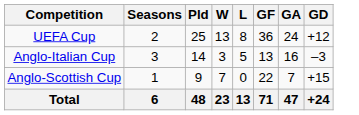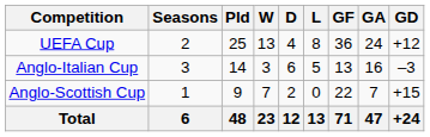+ column: D | 4 | 6 | 2 | 12
